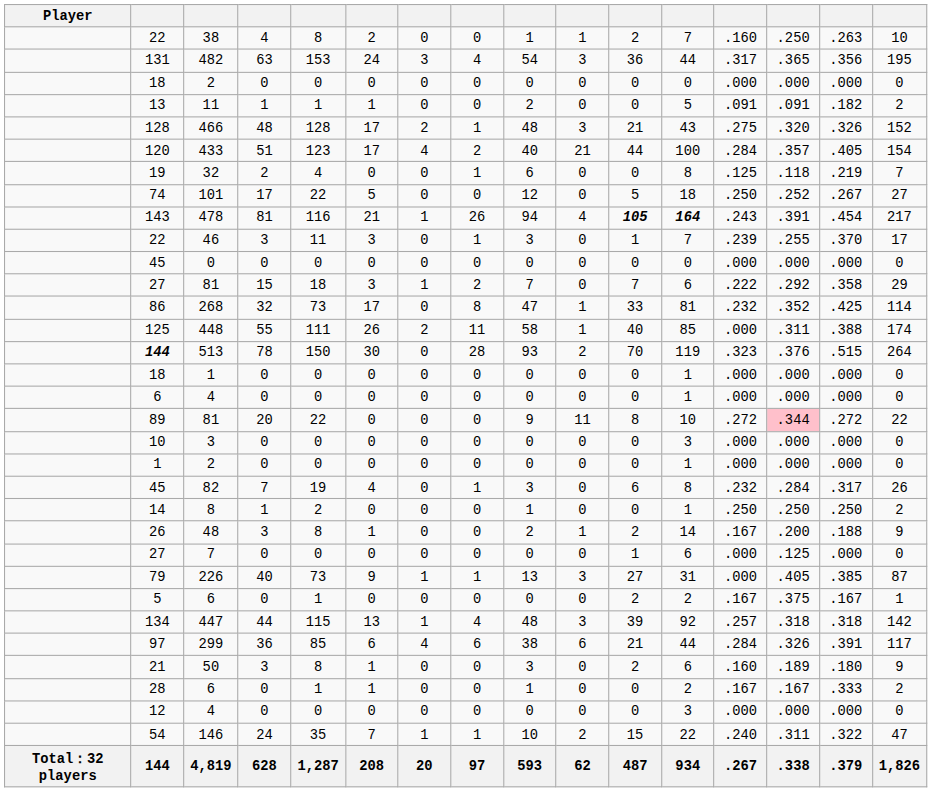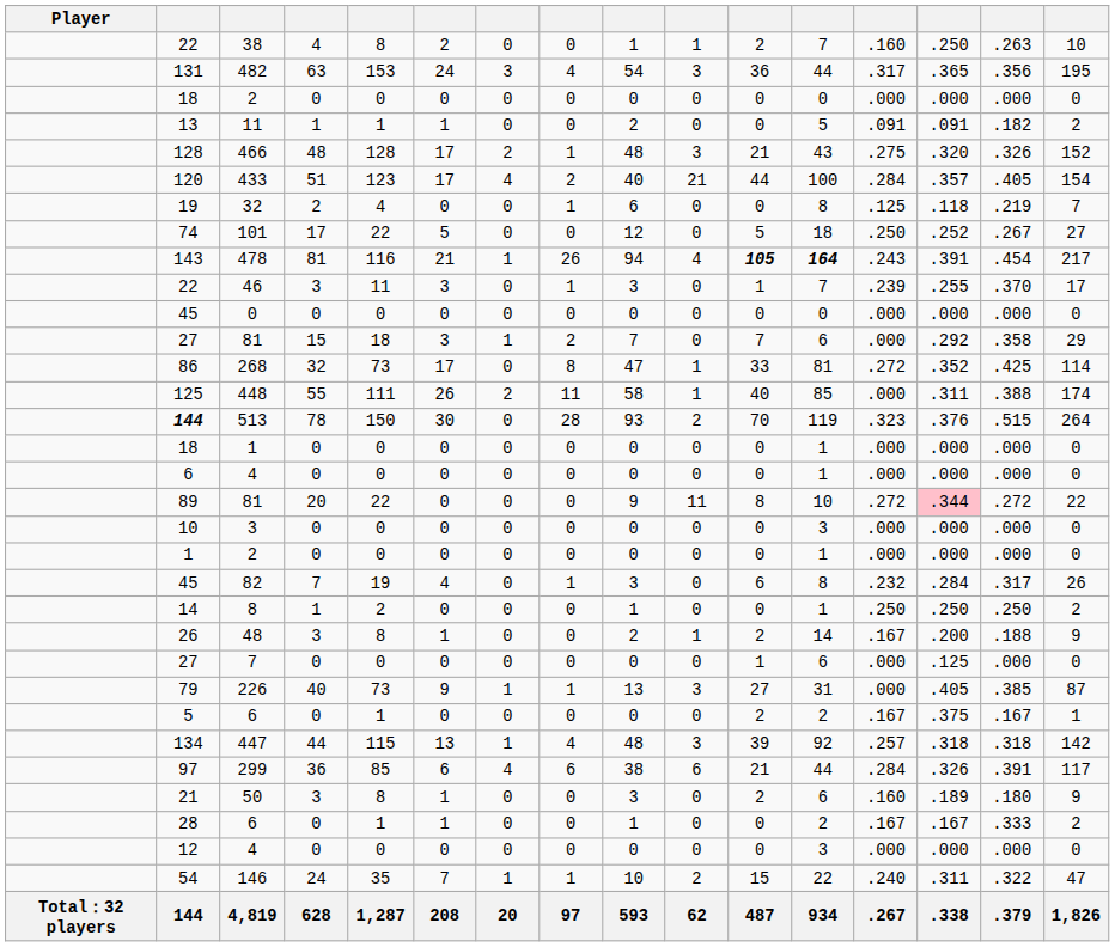27 / 81 | column 13: .222 -> .000
86 | column 13: .232 -> .272
